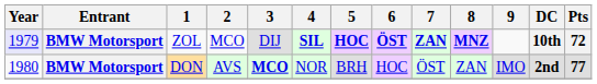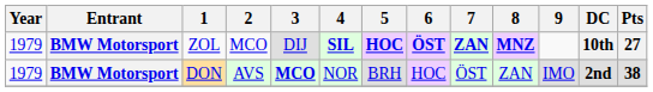ZOL | Year: lavender background -> no background
ZOL | Pts: 72 -> 27
DON | Year: 1980 -> 1979
DON | Pts: 77 -> 38
